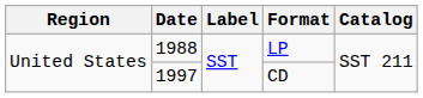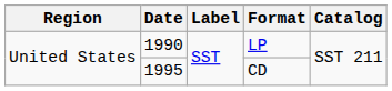LP | Date: 1988 -> 1990
CD | Date: 1997 -> 1995
